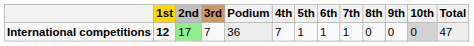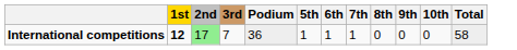- column: 4th | 7
International competitions | 10th: lightgrey background -> no background
International competitions | Total: 47 -> 58
